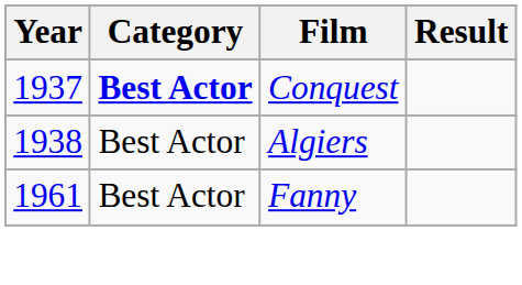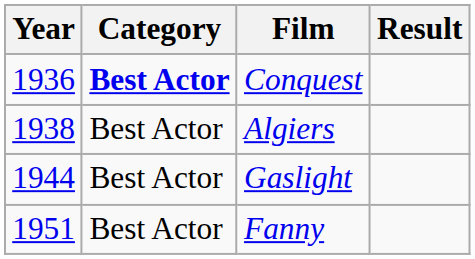Conquest | Year: 1937 -> 1936
+ row: 1944 | Best Actor | Gaslight
Fanny | Year: 1961 -> 1951
